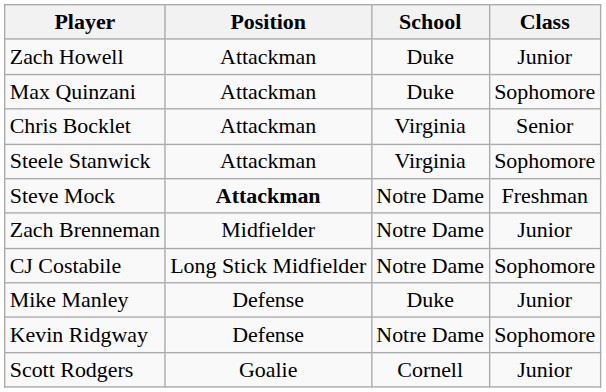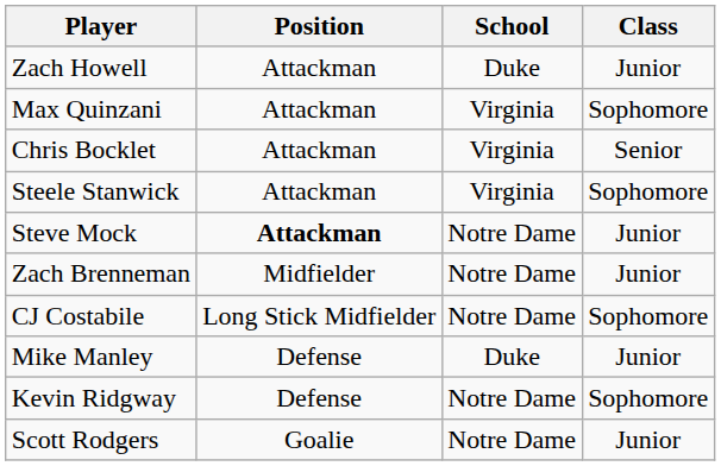Max Quinzani | School: Duke -> Virginia
Steve Mock | Class: Freshman -> Junior
Scott Rodgers | School: Cornell -> Notre Dame
